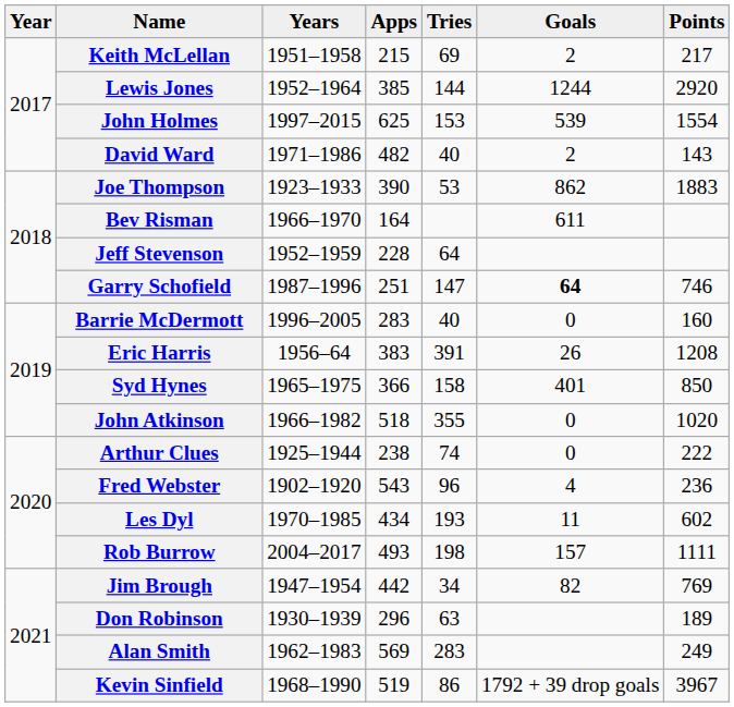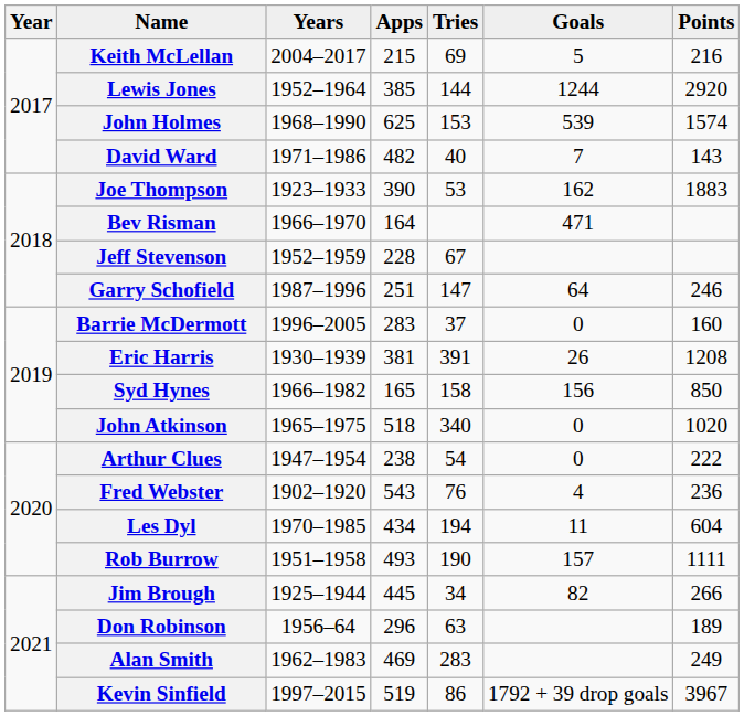Keith McLellan | Years: 1951–1958 -> 2004–2017
Keith McLellan | Goals: 2 -> 5
Keith McLellan | Points: 217 -> 216
John Holmes | Years: 1997–2015 -> 1968–1990
John Holmes | Points: 1554 -> 1574
David Ward | Goals: 2 -> 7
Joe Thompson | Goals: 862 -> 162
Bev Risman | Goals: 611 -> 471
Jeff Stevenson | Tries: 64 -> 67
Garry Schofield | Goals: bold -> normal
Garry Schofield | Points: 746 -> 246
Barrie McDermott | Tries: 40 -> 37
Eric Harris | Years: 1956–64 -> 1930–1939
Eric Harris | Apps: 383 -> 381
Syd Hynes | Years: 1965–1975 -> 1966–1982
Syd Hynes | Apps: 366 -> 165
Syd Hynes | Goals: 401 -> 156
John Atkinson | Years: 1966–1982 -> 1965–1975
John Atkinson | Tries: 355 -> 340
Arthur Clues | Years: 1925–1944 -> 1947–1954
Arthur Clues | Tries: 74 -> 54
Fred Webster | Tries: 96 -> 76
Les Dyl | Tries: 193 -> 194
Les Dyl | Points: 602 -> 604
Rob Burrow | Years: 2004–2017 -> 1951–1958
Rob Burrow | Tries: 198 -> 190
Jim Brough | Years: 1947–1954 -> 1925–1944
Jim Brough | Apps: 442 -> 445
Jim Brough | Points: 769 -> 266
Don Robinson | Years: 1930–1939 -> 1956–64
Alan Smith | Apps: 569 -> 469
Kevin Sinfield | Years: 1968–1990 -> 1997–2015
